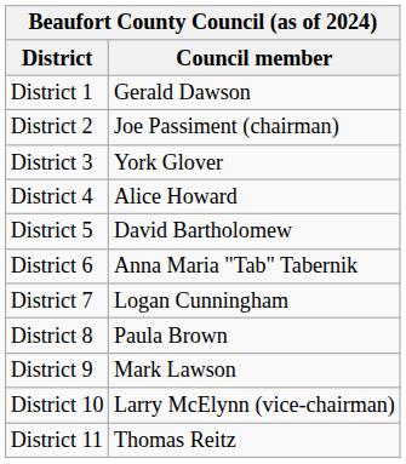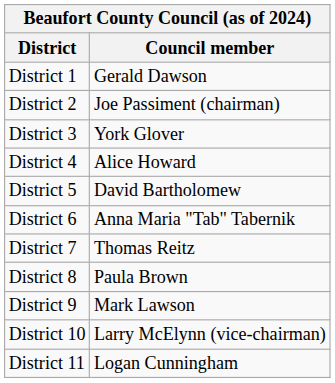District 7 | Council member: Logan Cunningham -> Thomas Reitz
District 11 | Council member: Thomas Reitz -> Logan Cunningham
